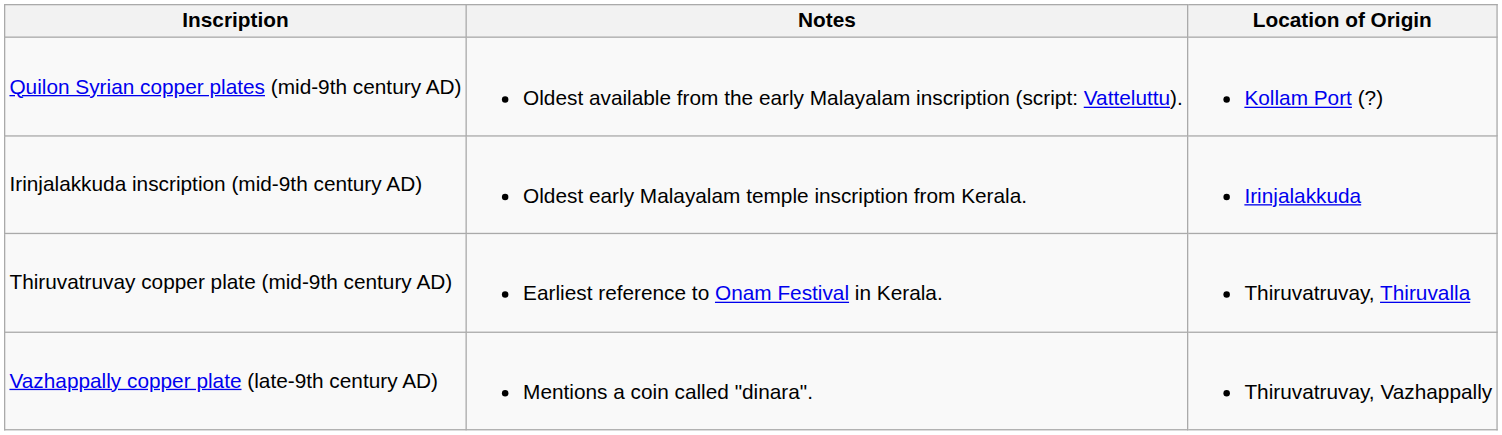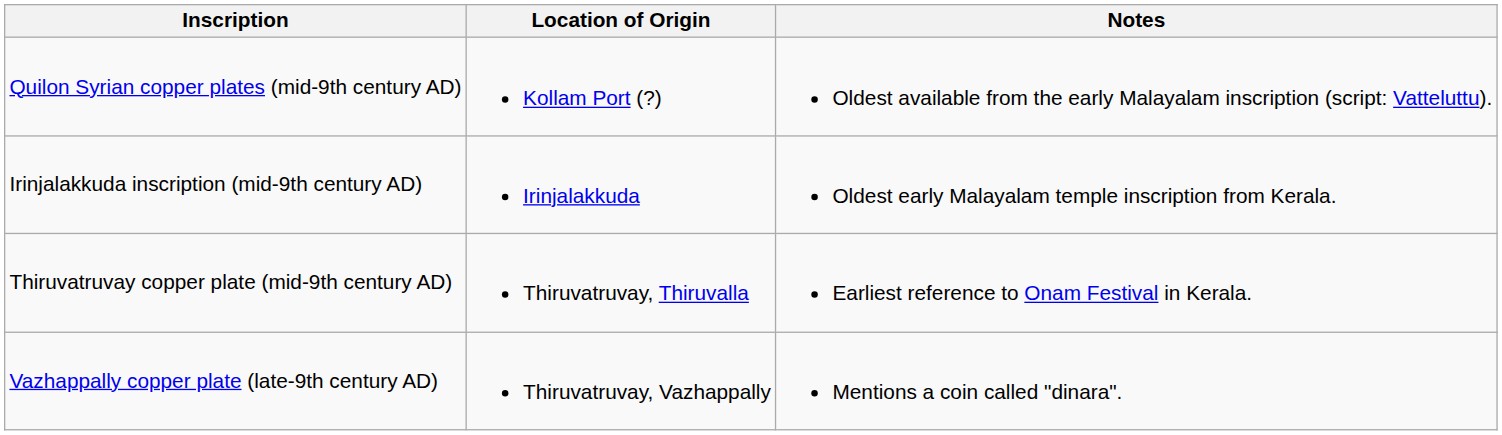columns swapped: Location of Origin <-> Notes
